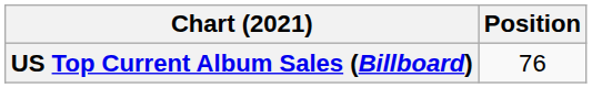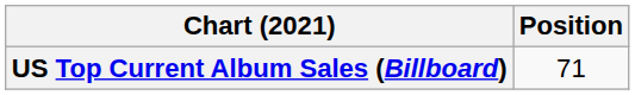US Top Current Album Sales (Billboard) | Position: 76 -> 71
